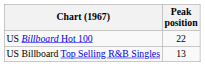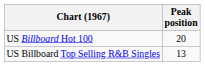US Billboard Hot 100 | Peak position: 22 -> 20
